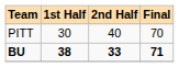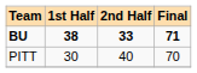rows swapped: PITT <-> BU
